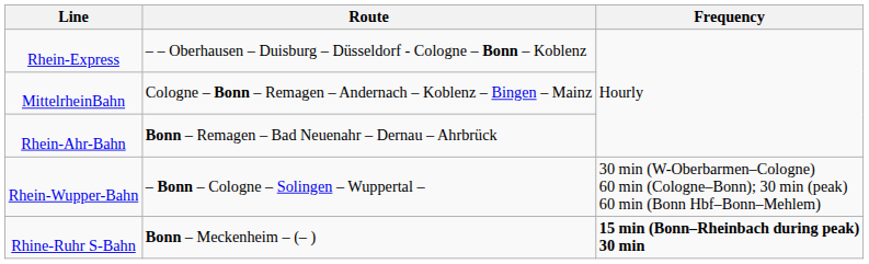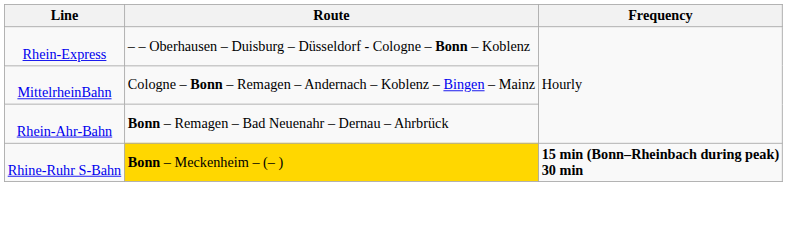- row: Rhein-Wupper-Bahn | – Bonn – Cologne – Solingen – Wuppertal – | 30 min (W-Oberbarmen–Cologne) 60 min (Cologne–Bonn); 30 min (peak) 60 min (Bonn Hbf–Bonn–Mehlem)
Rhine-Ruhr S-Bahn | Route: no background -> gold background
